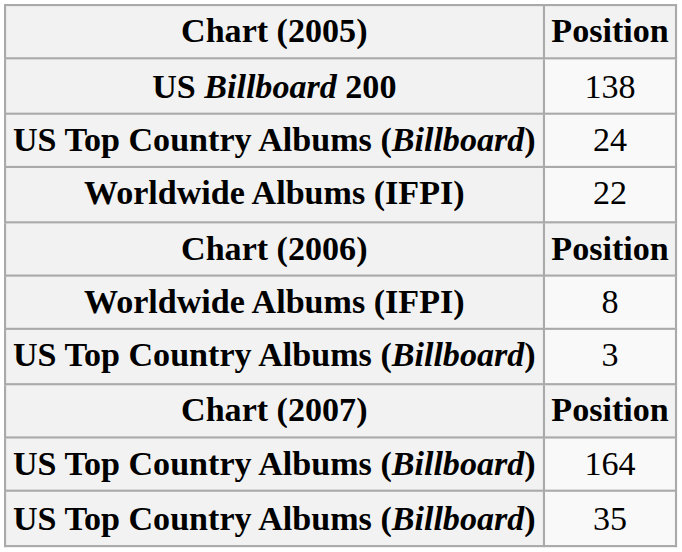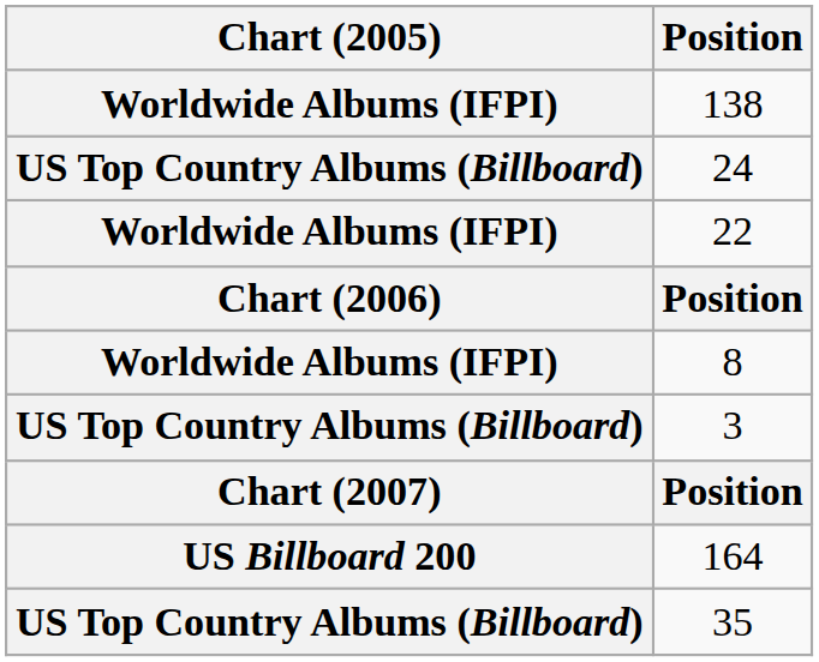138 | Chart (2005): US Billboard 200 -> Worldwide Albums (IFPI)
164 | Chart (2005): US Top Country Albums (Billboard) -> US Billboard 200
